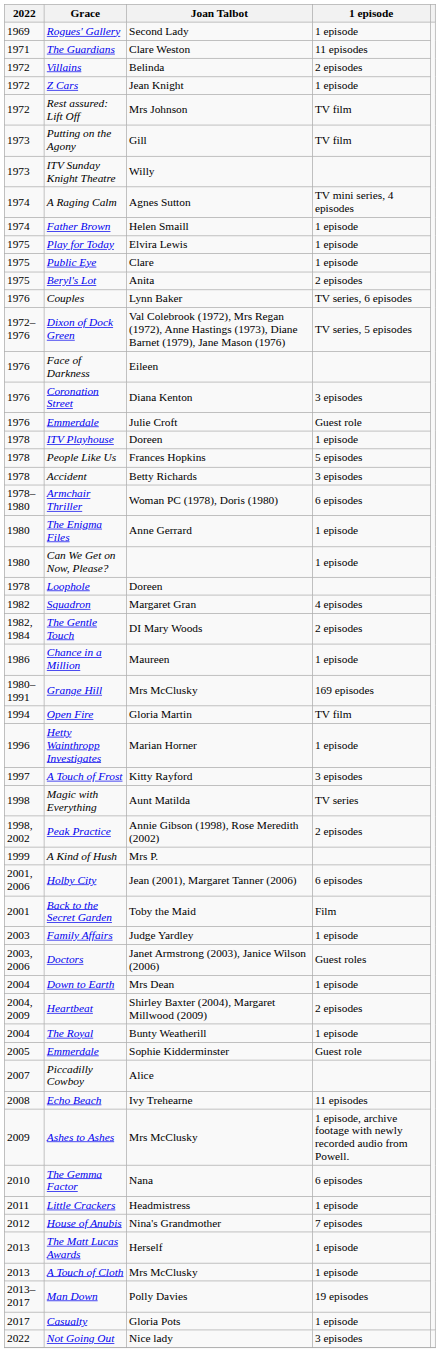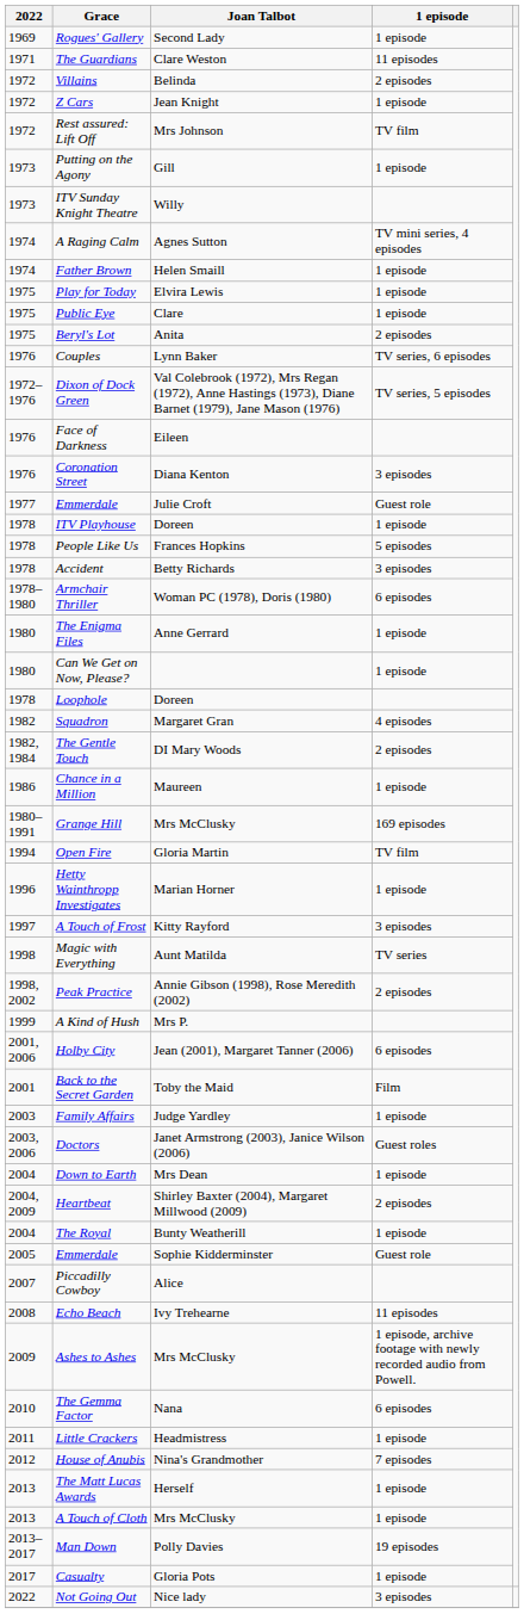Putting on the Agony | 1 episode: TV film -> 1 episode
Emmerdale / Julie Croft | 2022: 1976 -> 1977
